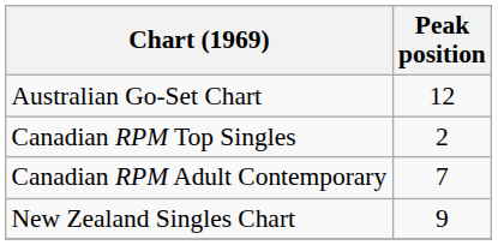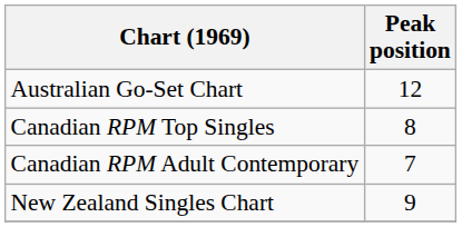Canadian RPM Top Singles | Peak position: 2 -> 8
